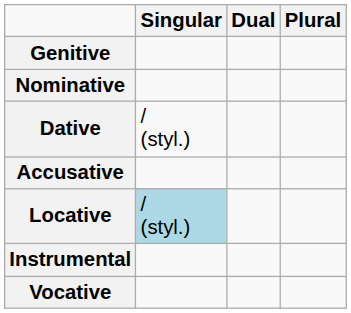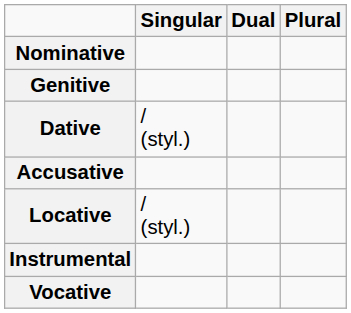rows swapped: Nominative <-> Genitive
Locative | Singular: lightblue background -> no background
